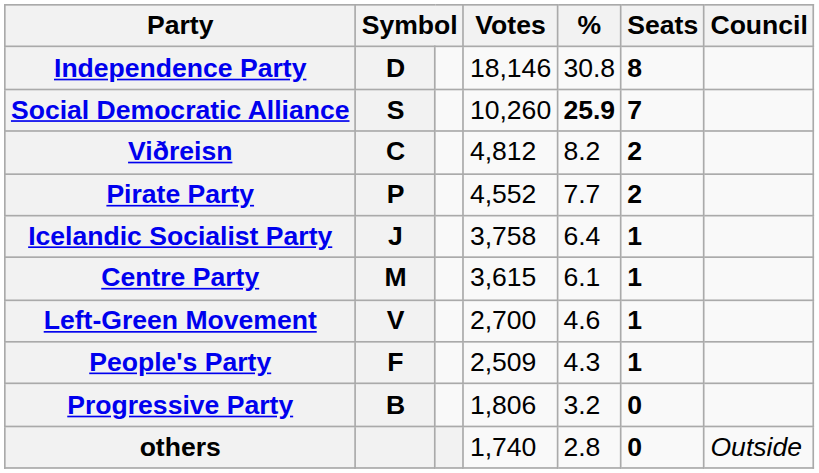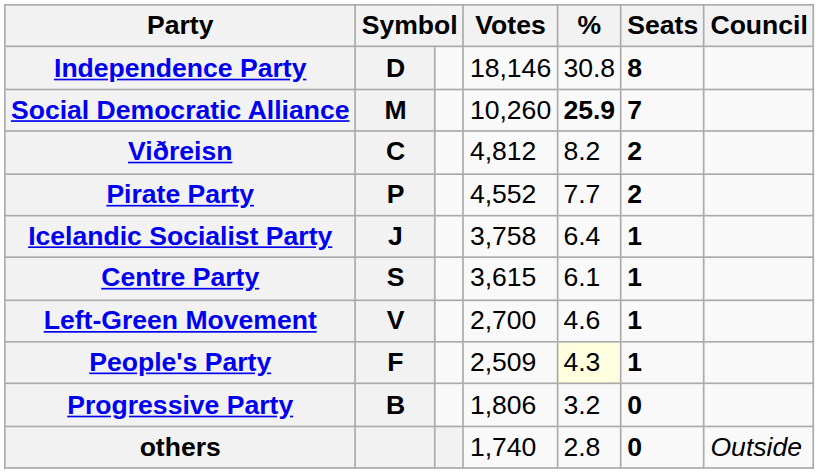Social Democratic Alliance | column 2: S -> M
Centre Party | column 2: M -> S
People's Party | %: no background -> lightyellow background
